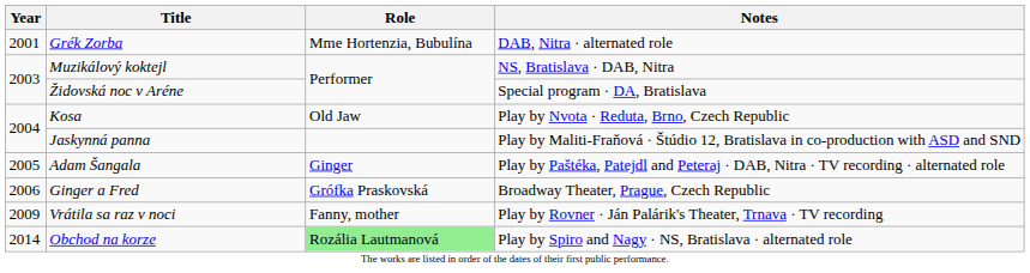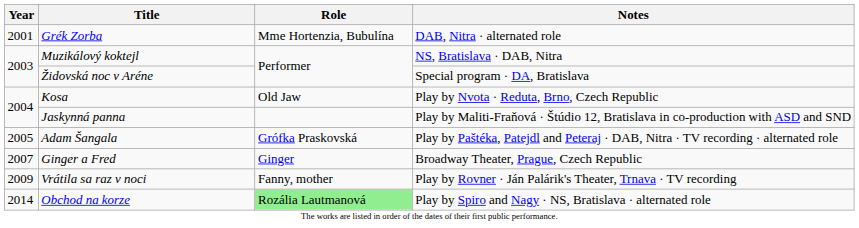Adam Šangala | Role: Ginger -> Grófka Praskovská
Ginger a Fred | Year: 2006 -> 2007
Ginger a Fred | Role: Grófka Praskovská -> Ginger
